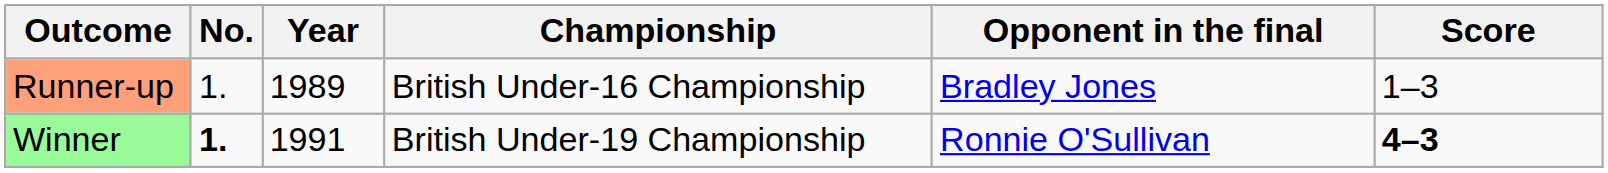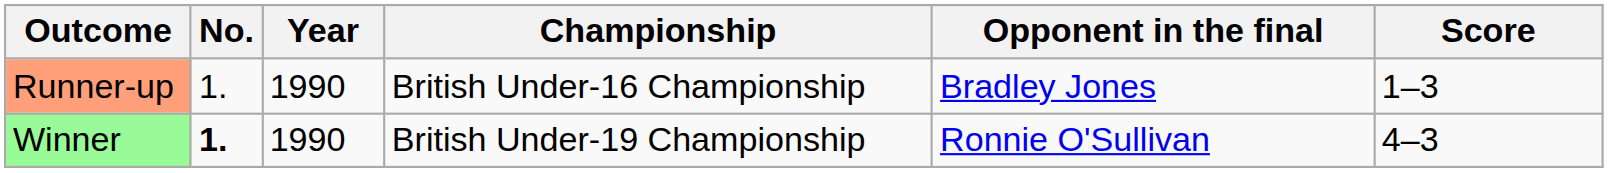Runner-up | Year: 1989 -> 1990
Winner | Year: 1991 -> 1990
Winner | Score: bold -> normal
